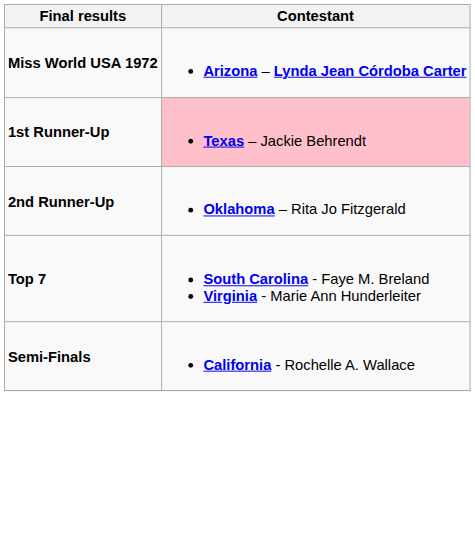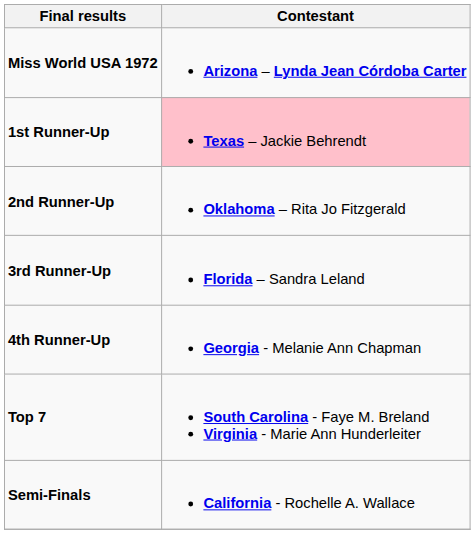+ row: 3rd Runner-Up | Florida – Sandra Leland
+ row: 4th Runner-Up | Georgia - Melanie Ann Chapman
